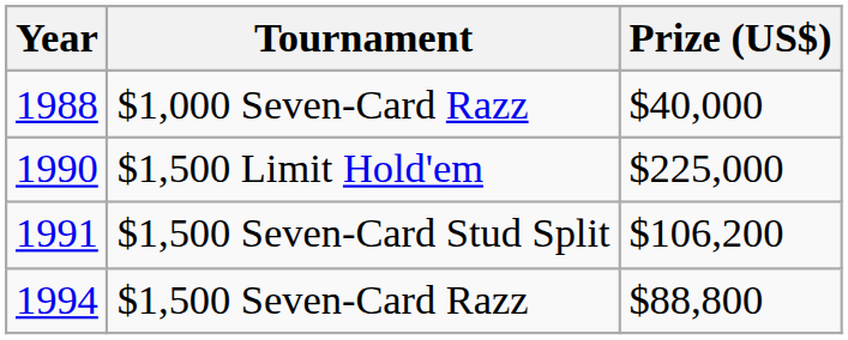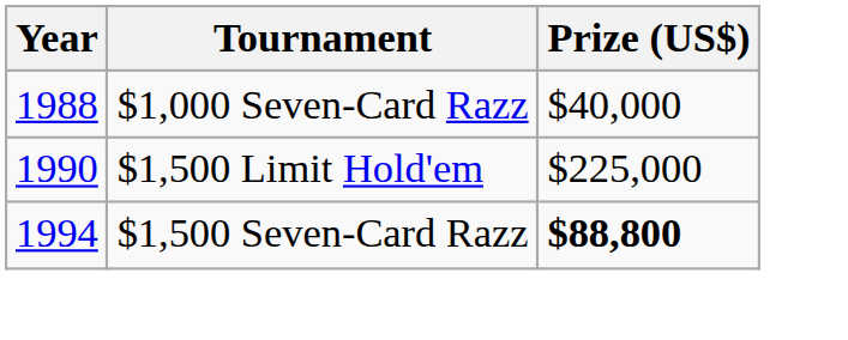- row: 1991 | $1,500 Seven-Card Stud Split | $106,200
$1,500 Seven-Card Razz | Prize (US$): normal -> bold
